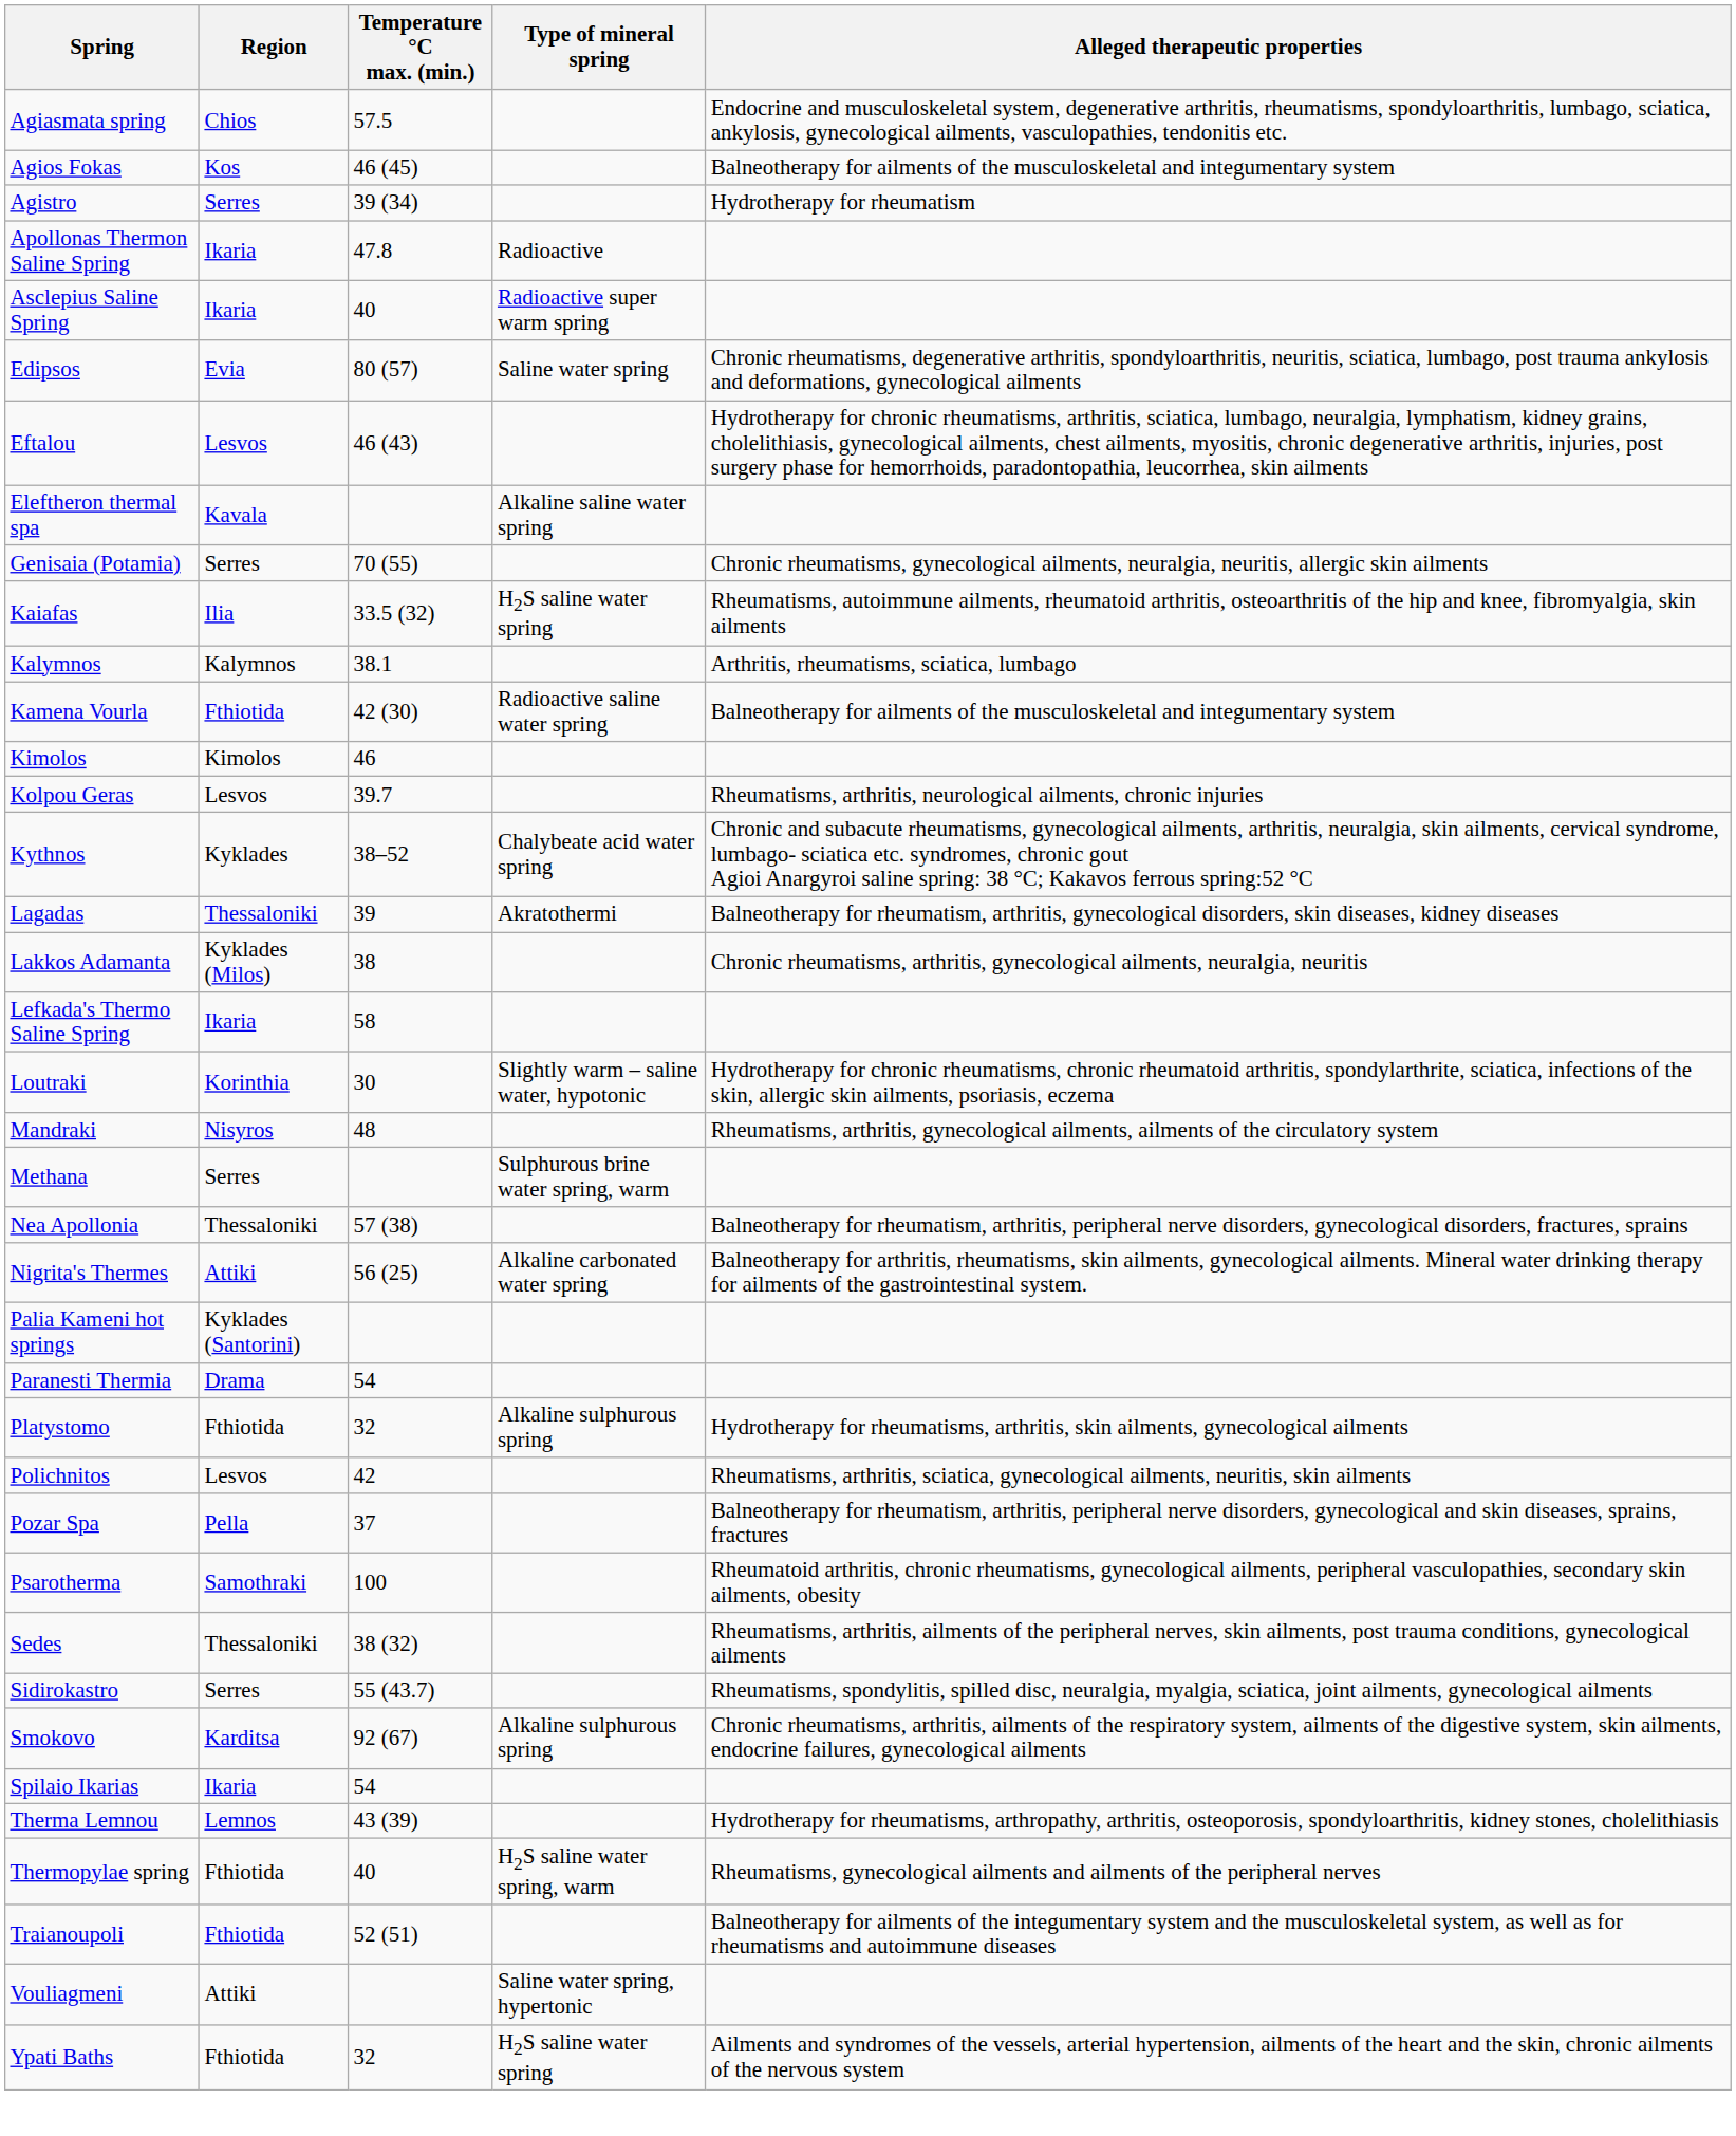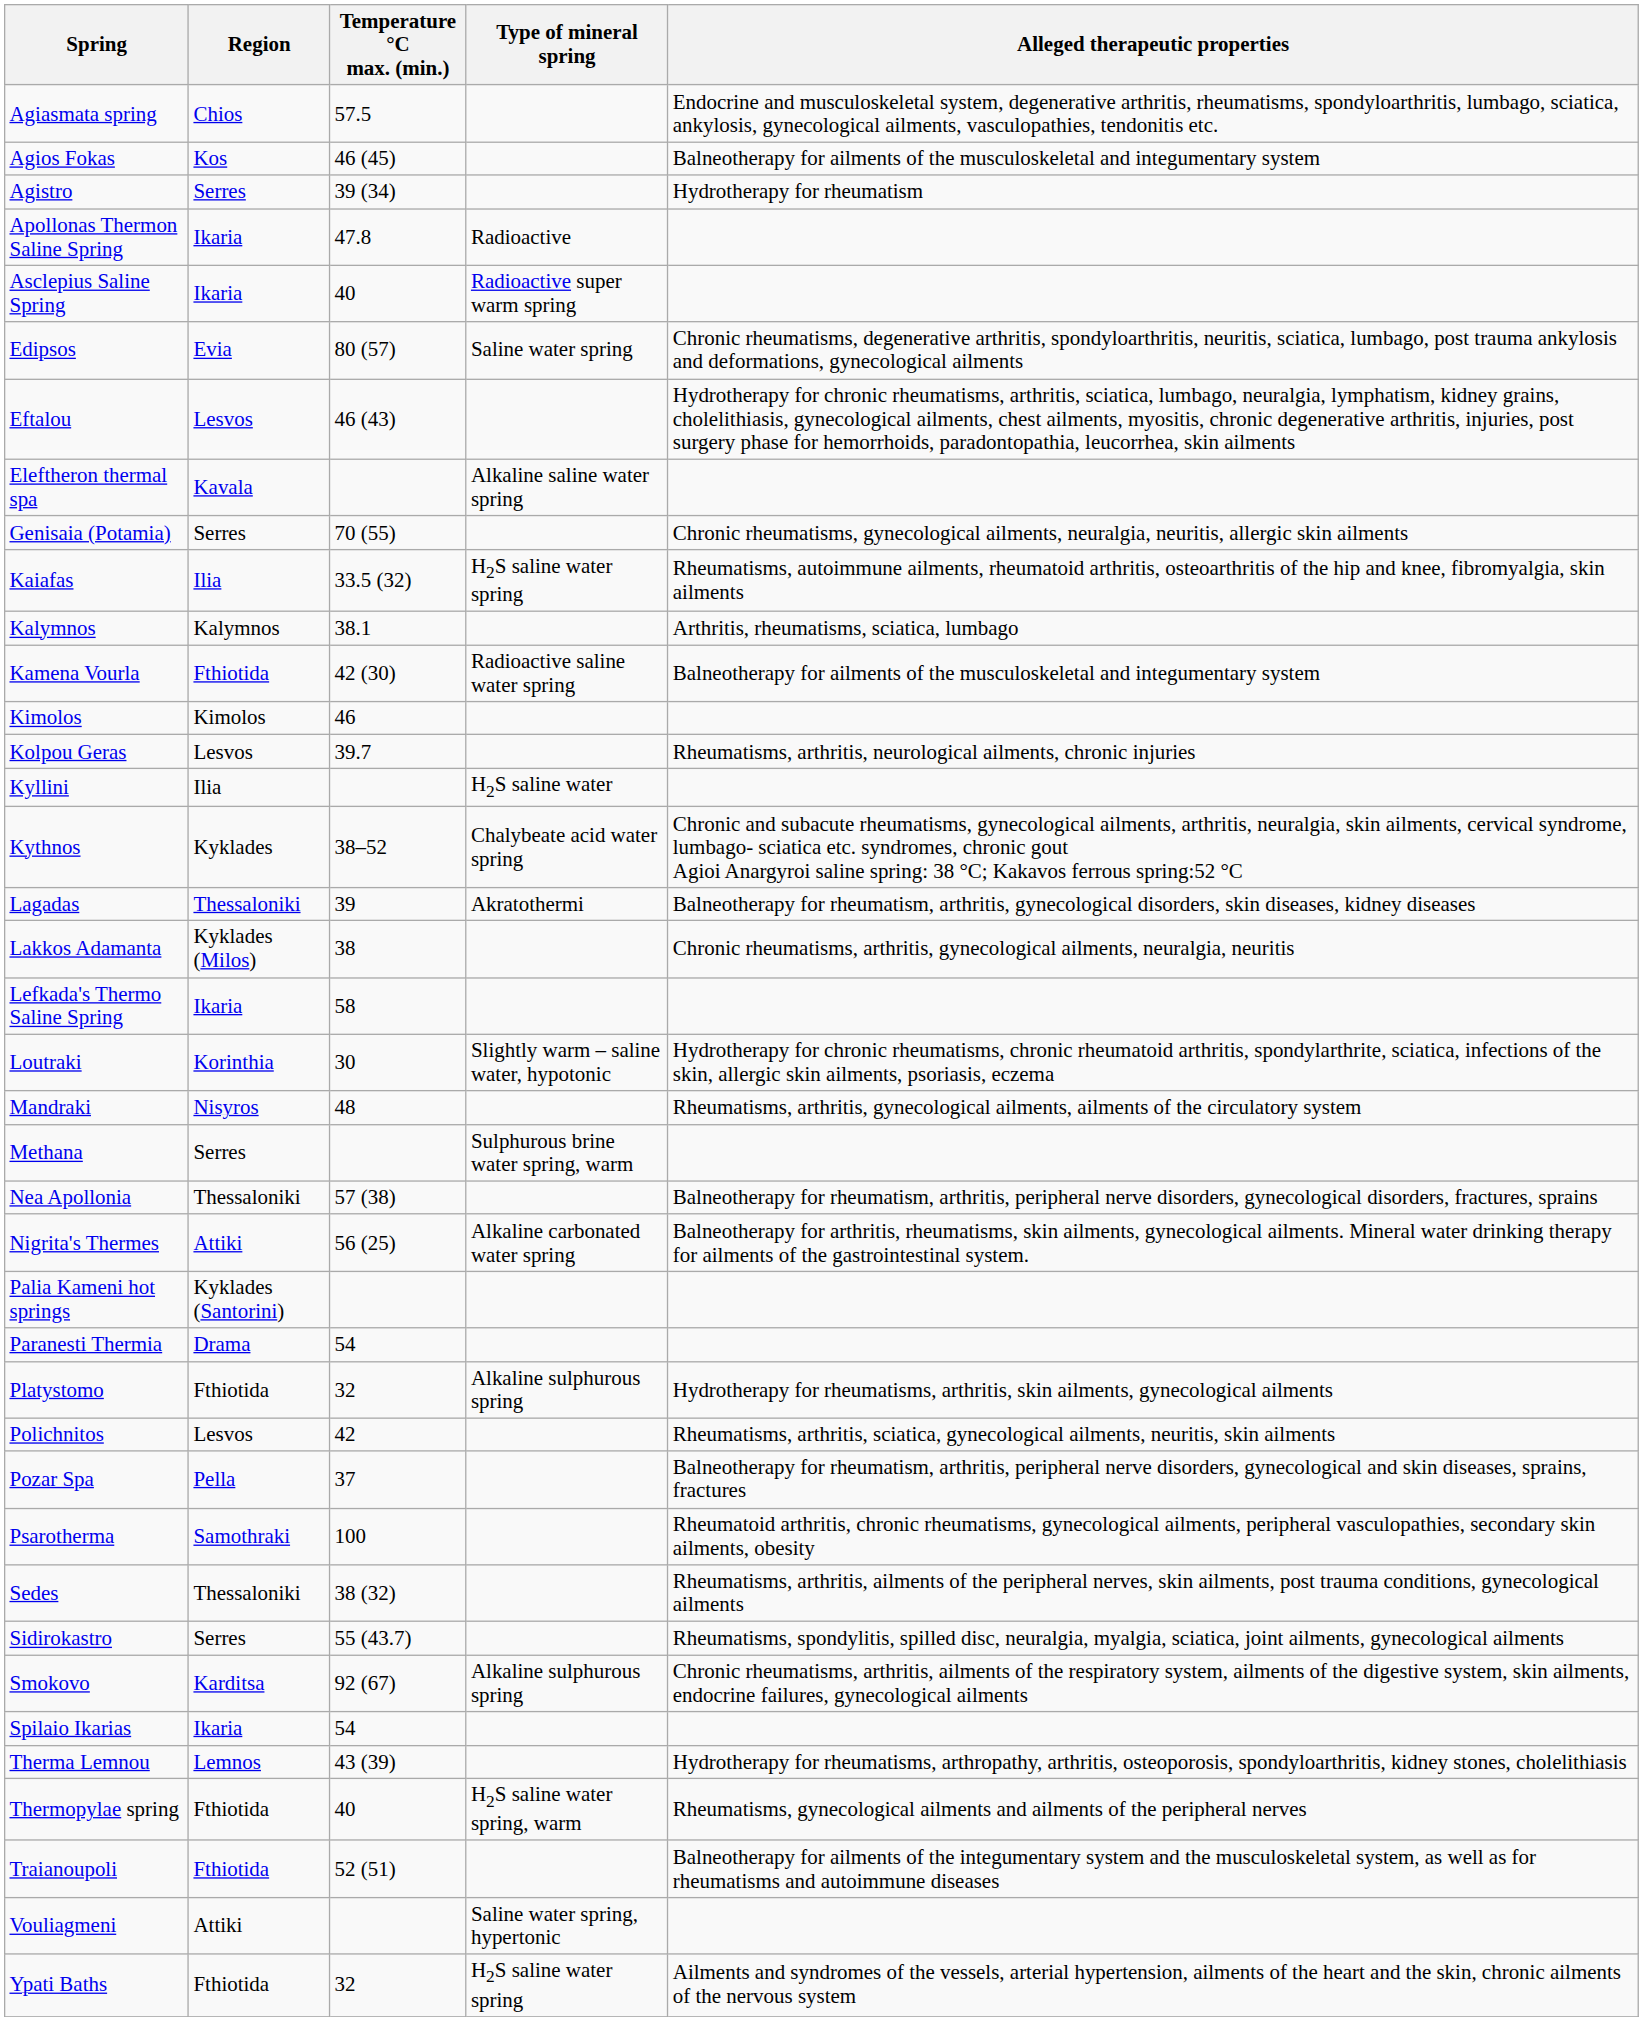+ row: Kyllini | Ilia | H2S saline water
